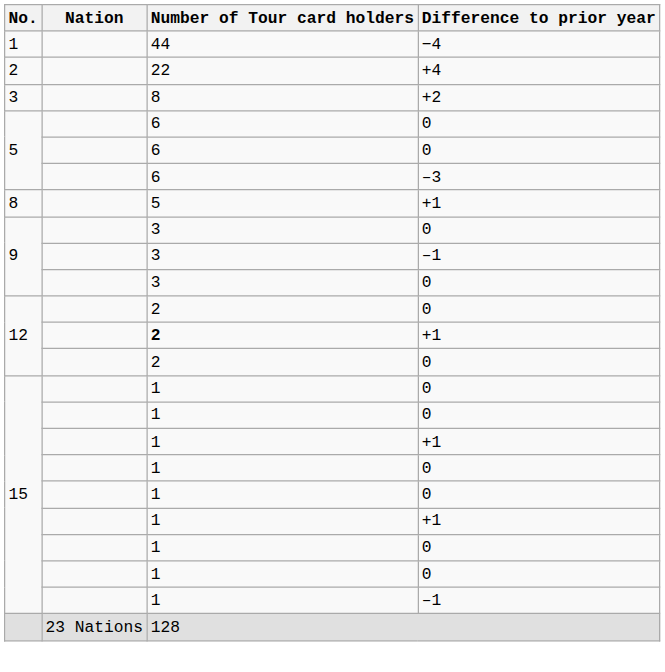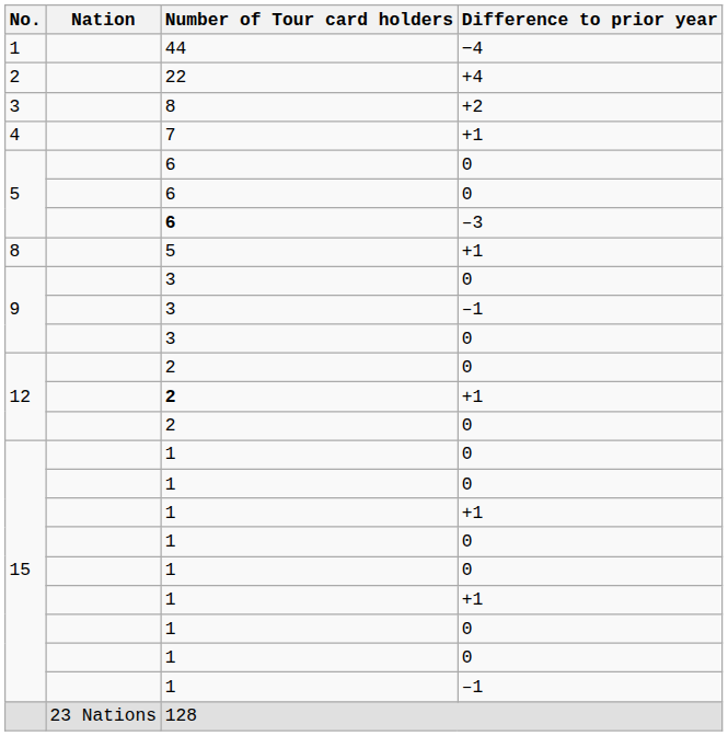+ row: 4 | 7 | +1
5 / –3 | Number of Tour card holders: normal -> bold
